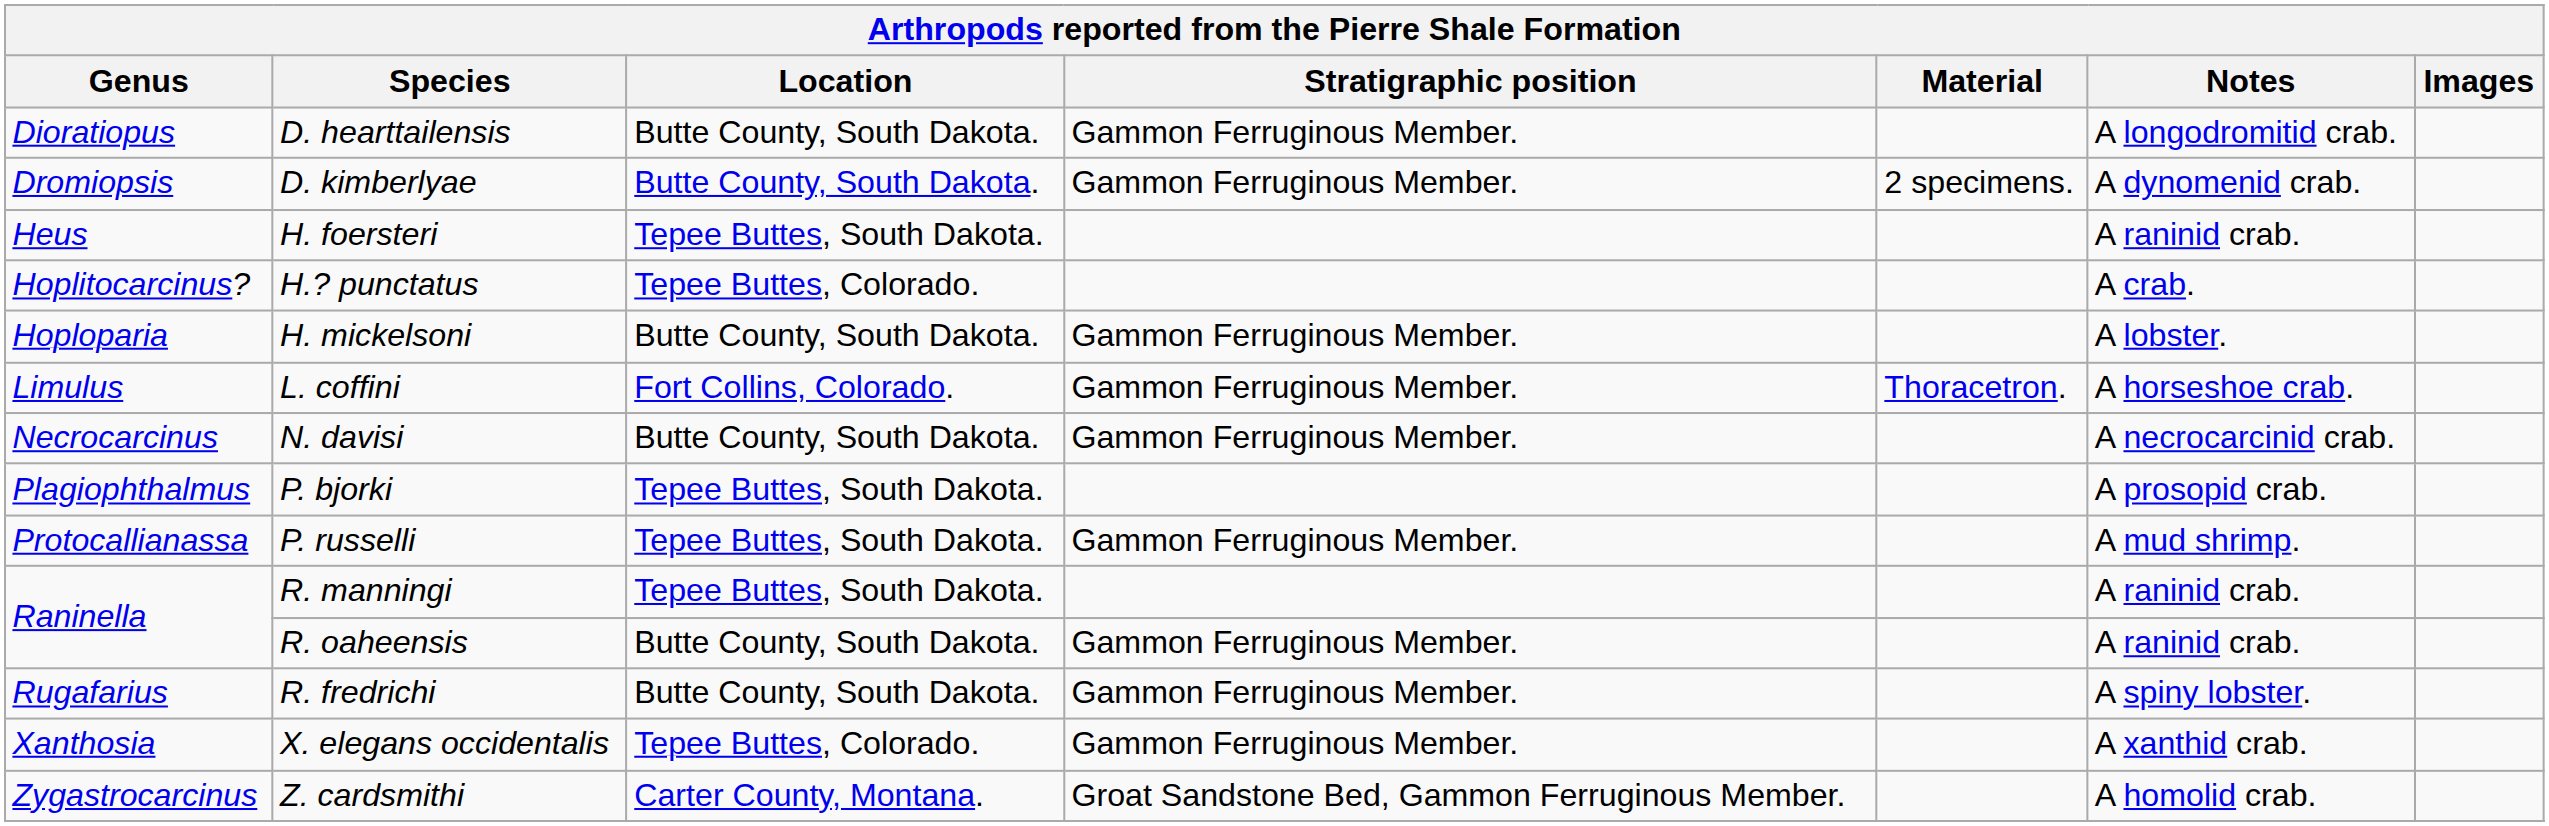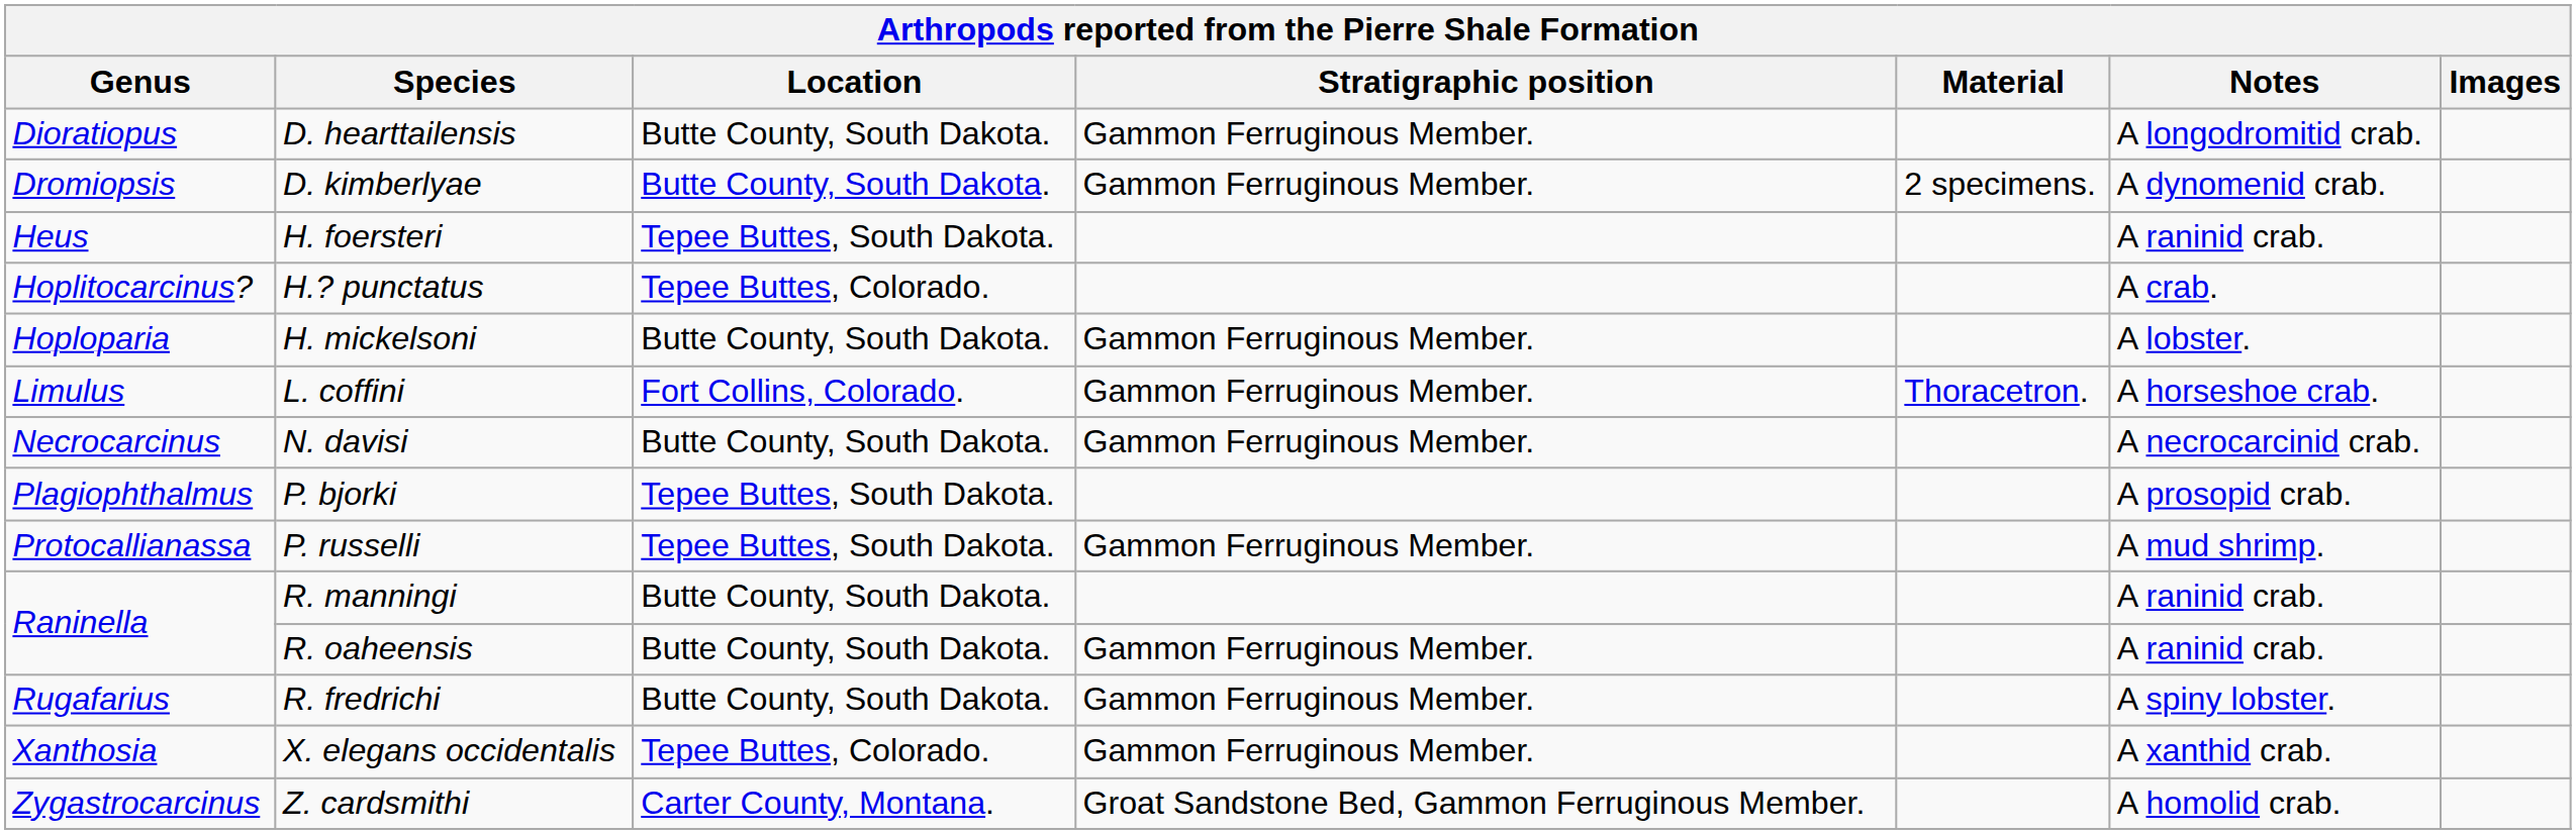R. manningi | Location: Tepee Buttes, South Dakota. -> Butte County, South Dakota.
